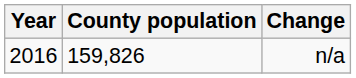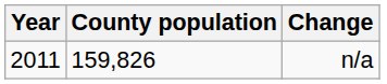n/a | Year: 2016 -> 2011
